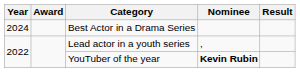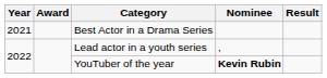Best Actor in a Drama Series | Year: 2024 -> 2021
